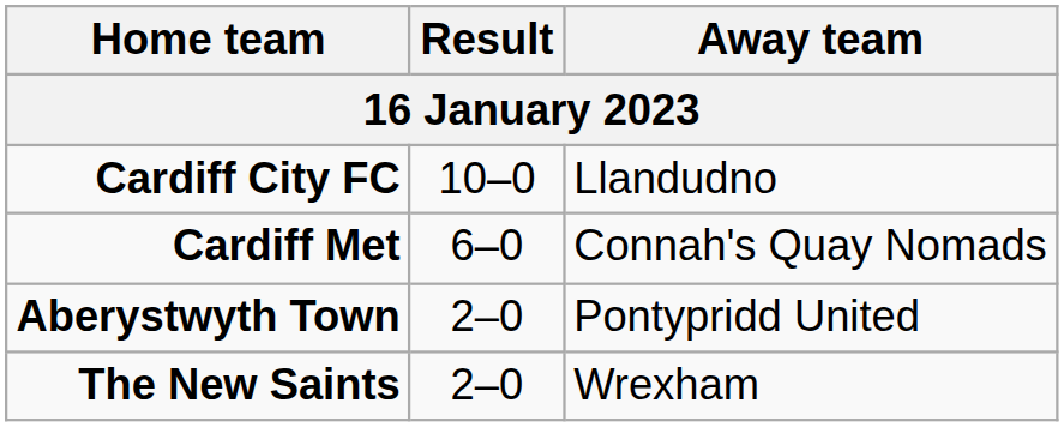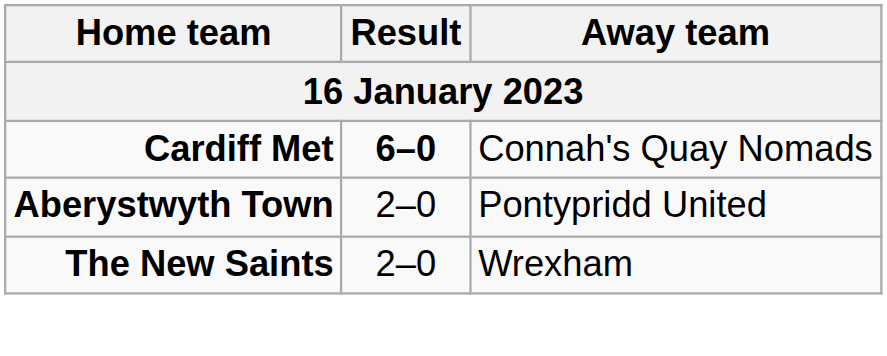- row: Cardiff City FC | 10–0 | Llandudno
Cardiff Met | Result: normal -> bold
